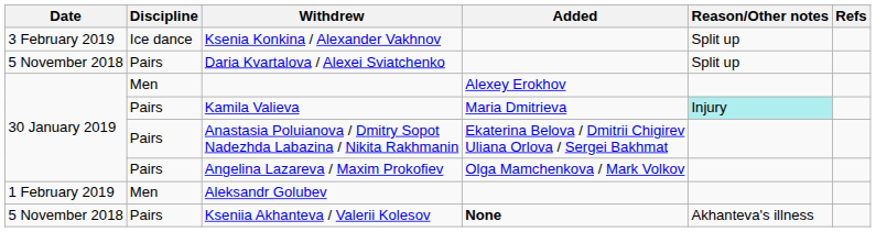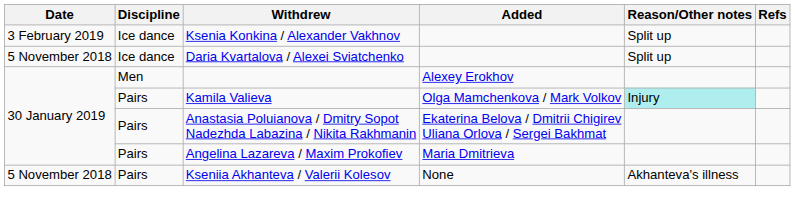Daria Kvartalova / Alexei Sviatchenko | Discipline: Pairs -> Ice dance
Kamila Valieva | Added: Maria Dmitrieva -> Olga Mamchenkova / Mark Volkov
Angelina Lazareva / Maxim Prokofiev | Added: Olga Mamchenkova / Mark Volkov -> Maria Dmitrieva
- row: 1 February 2019 | Men | Aleksandr Golubev
Kseniia Akhanteva / Valerii Kolesov | Added: bold -> normal
